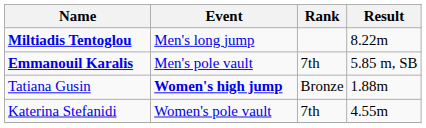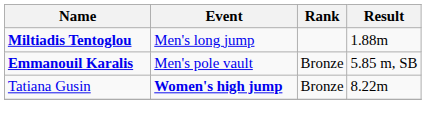Miltiadis Tentoglou | Result: 8.22m -> 1.88m
Emmanouil Karalis | Rank: 7th -> Bronze
Tatiana Gusin | Result: 1.88m -> 8.22m
- row: Katerina Stefanidi | Women's pole vault | 7th | 4.55m
